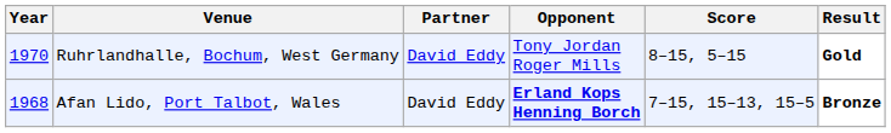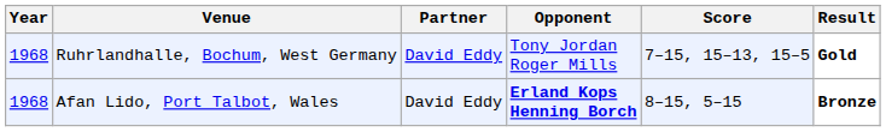Ruhrlandhalle, Bochum, West Germany | Year: 1970 -> 1968
Ruhrlandhalle, Bochum, West Germany | Score: 8–15, 5–15 -> 7–15, 15–13, 15–5
Afan Lido, Port Talbot, Wales | Score: 7–15, 15–13, 15–5 -> 8–15, 5–15
